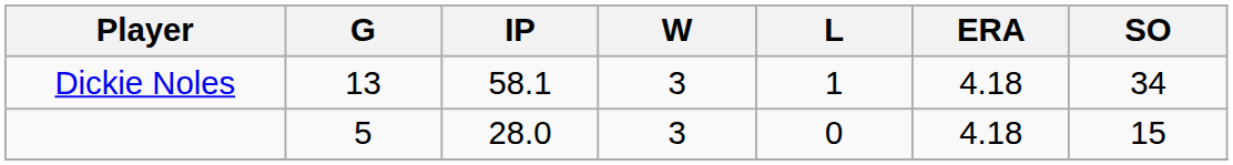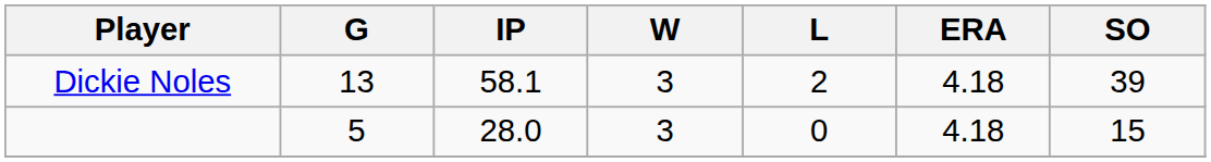Dickie Noles | L: 1 -> 2
Dickie Noles | SO: 34 -> 39
